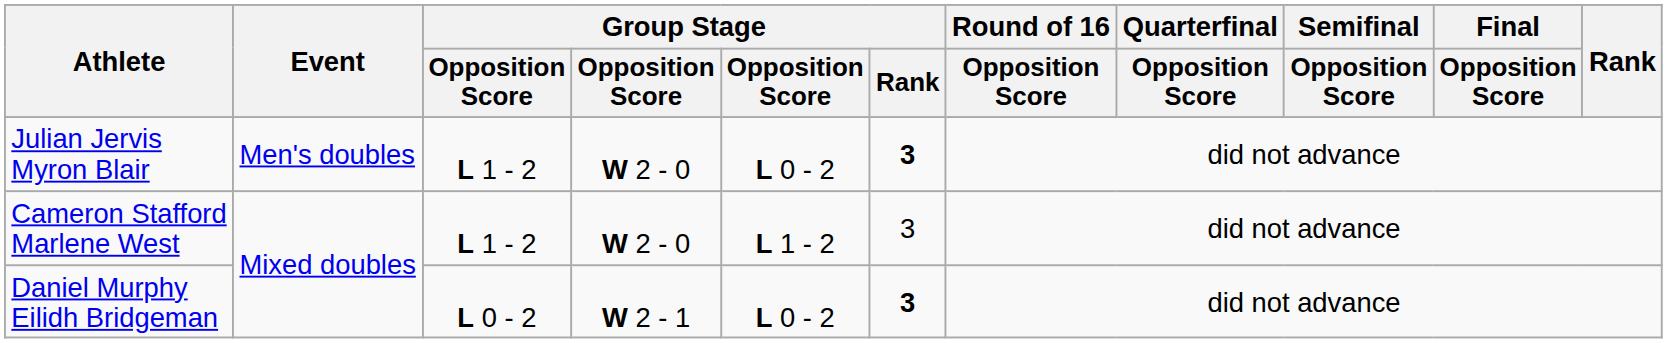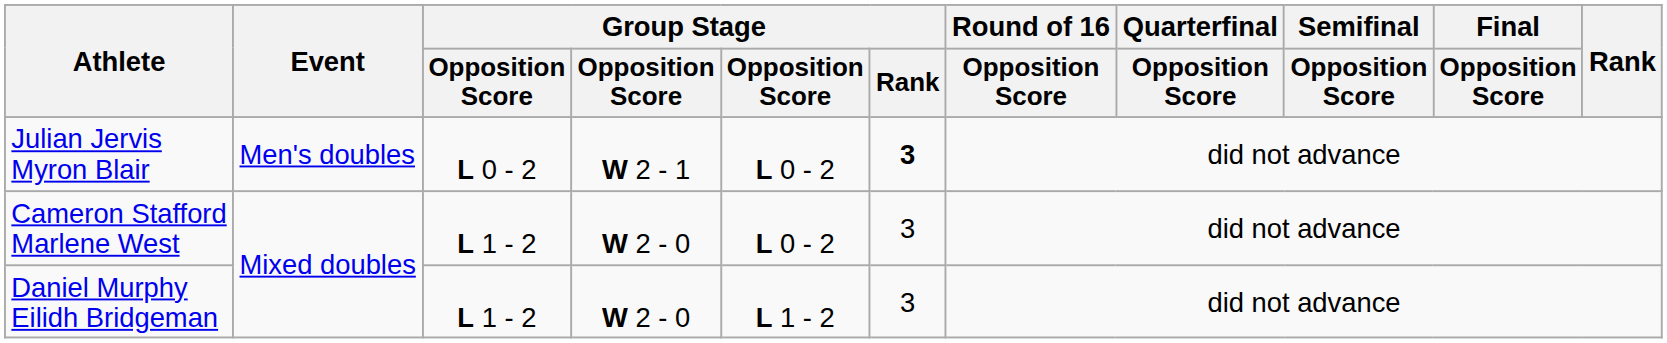Julian Jervis Myron Blair | column 3: L 1 - 2 -> L 0 - 2
Julian Jervis Myron Blair | column 4: W 2 - 0 -> W 2 - 1
Cameron Stafford Marlene West | column 5: L 1 - 2 -> L 0 - 2
Daniel Murphy Eilidh Bridgeman | column 3: L 0 - 2 -> L 1 - 2
Daniel Murphy Eilidh Bridgeman | column 4: W 2 - 1 -> W 2 - 0
Daniel Murphy Eilidh Bridgeman | column 5: L 0 - 2 -> L 1 - 2
Daniel Murphy Eilidh Bridgeman | Group Stage / Rank: bold -> normal
